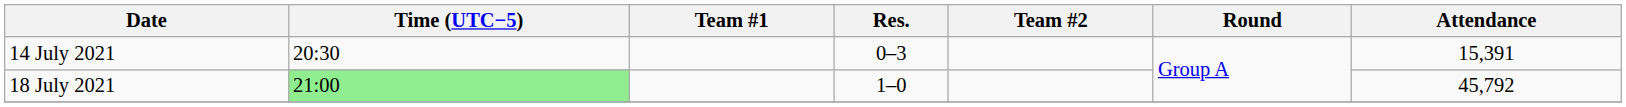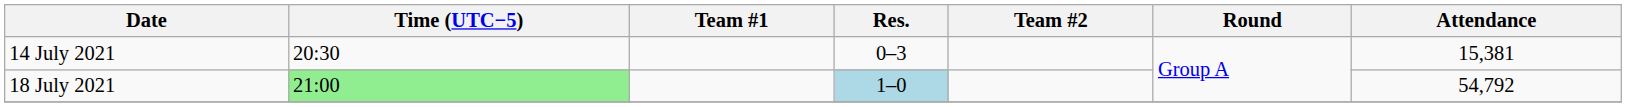14 July 2021 | Attendance: 15,391 -> 15,381
18 July 2021 | Res.: no background -> lightblue background
18 July 2021 | Attendance: 45,792 -> 54,792
